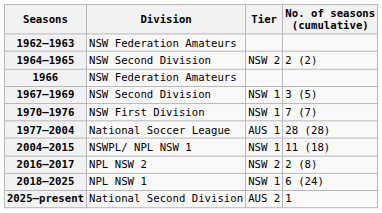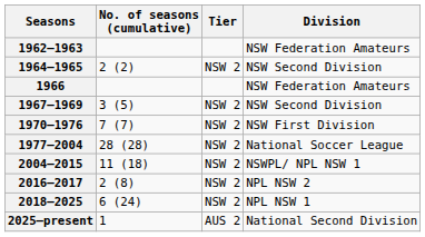columns swapped: Division <-> No. of seasons (cumulative)
1967–1969 | Tier: NSW 1 -> NSW 2
1970–1976 | Tier: NSW 1 -> NSW 2
1977–2004 | Tier: AUS 1 -> NSW 2
2004–2015 | Tier: NSW 1 -> NSW 2
2018–2025 | Tier: NSW 1 -> NSW 2
